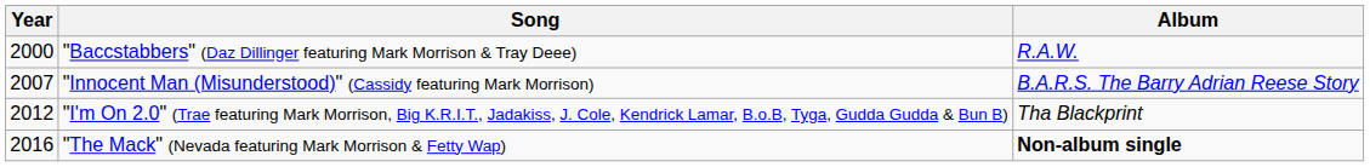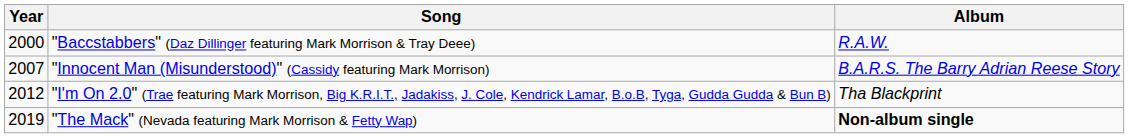"The Mack" (Nevada featuring Mark Morrison & Fetty Wap) | Year: 2016 -> 2019
